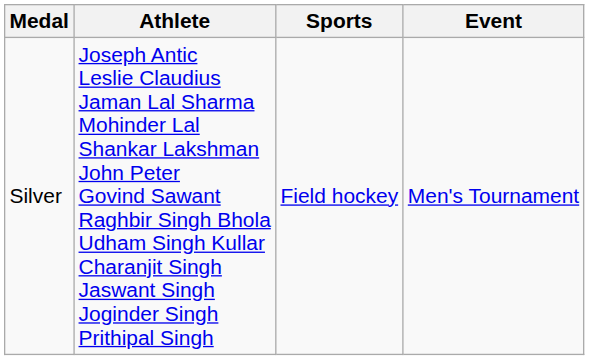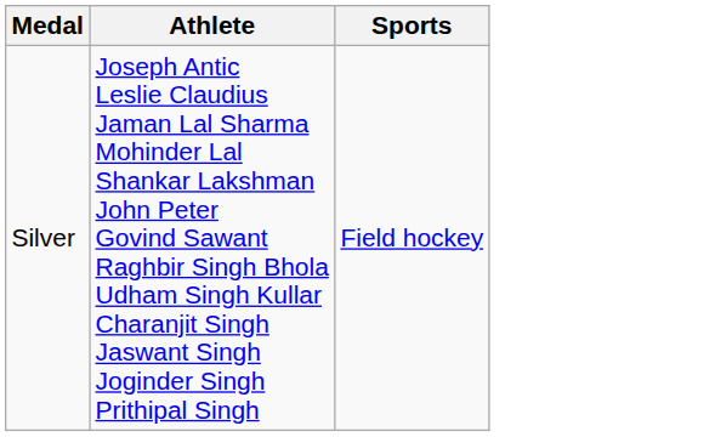- column: Event | Men's Tournament
